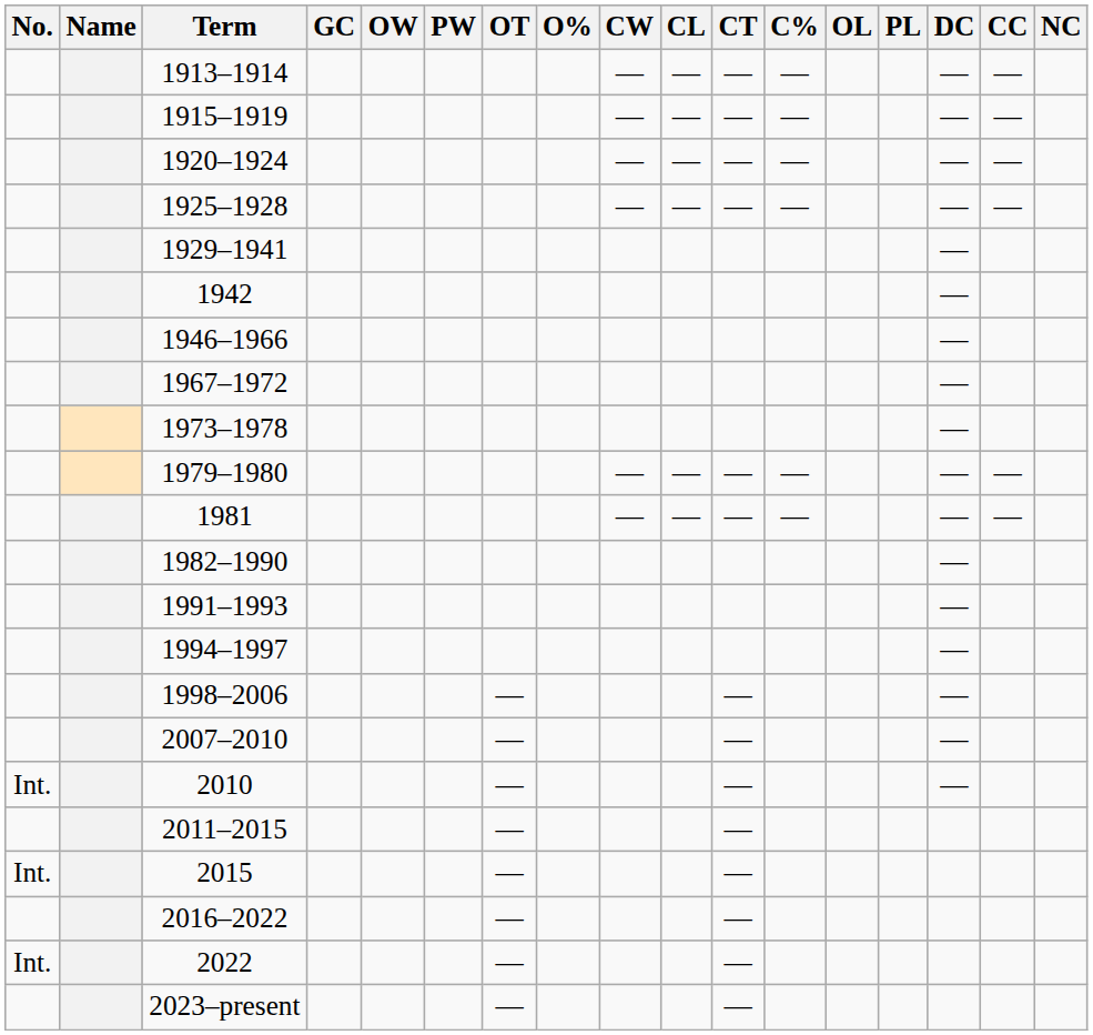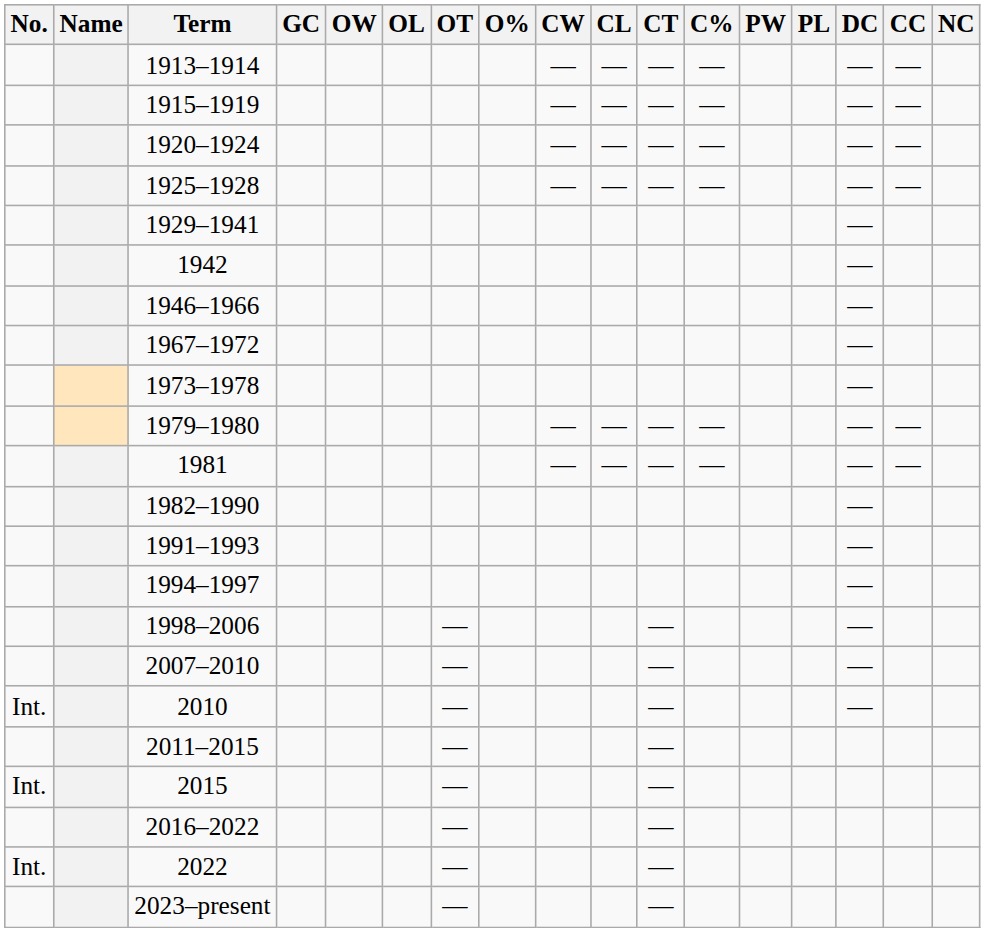columns swapped: OL <-> PW
